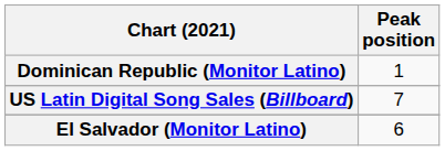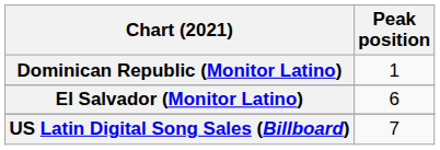rows swapped: El Salvador (Monitor Latino) <-> US Latin Digital Song Sales (Billboard)
